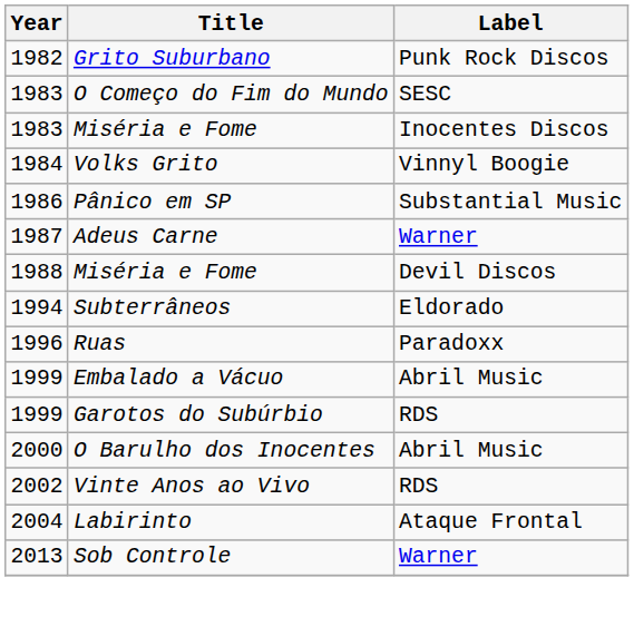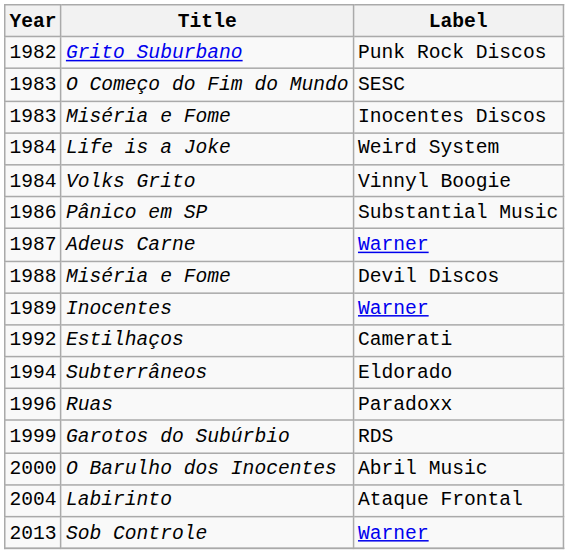+ row: 1984 | Life is a Joke | Weird System
+ row: 1989 | Inocentes | Warner
+ row: 1992 | Estilhaços | Camerati
- row: 1999 | Embalado a Vácuo | Abril Music
- row: 2002 | Vinte Anos ao Vivo | RDS
